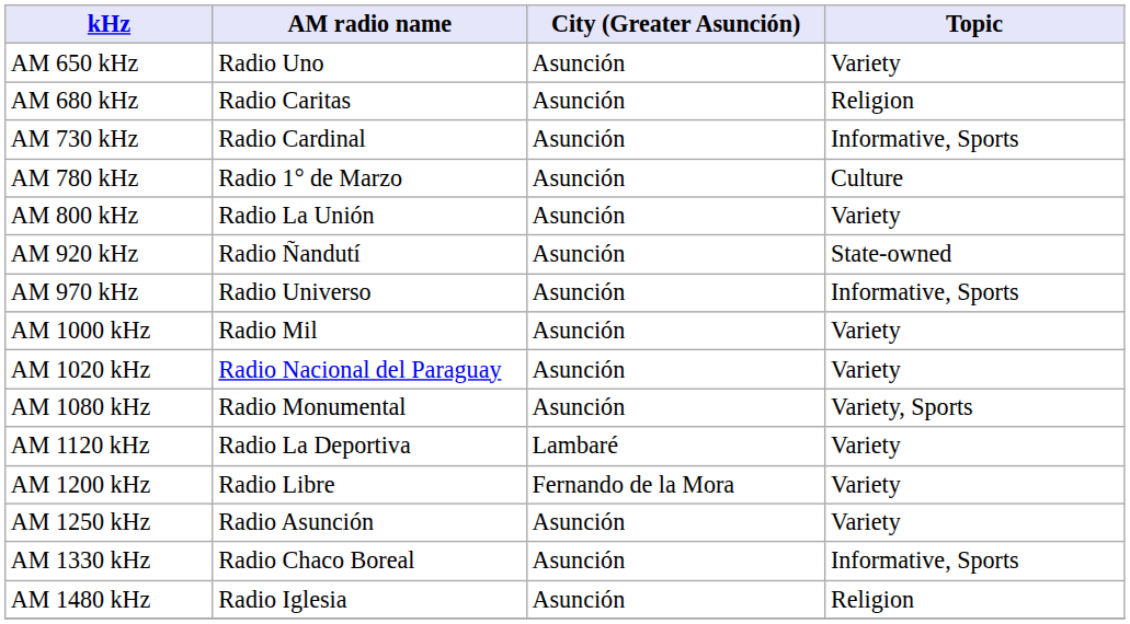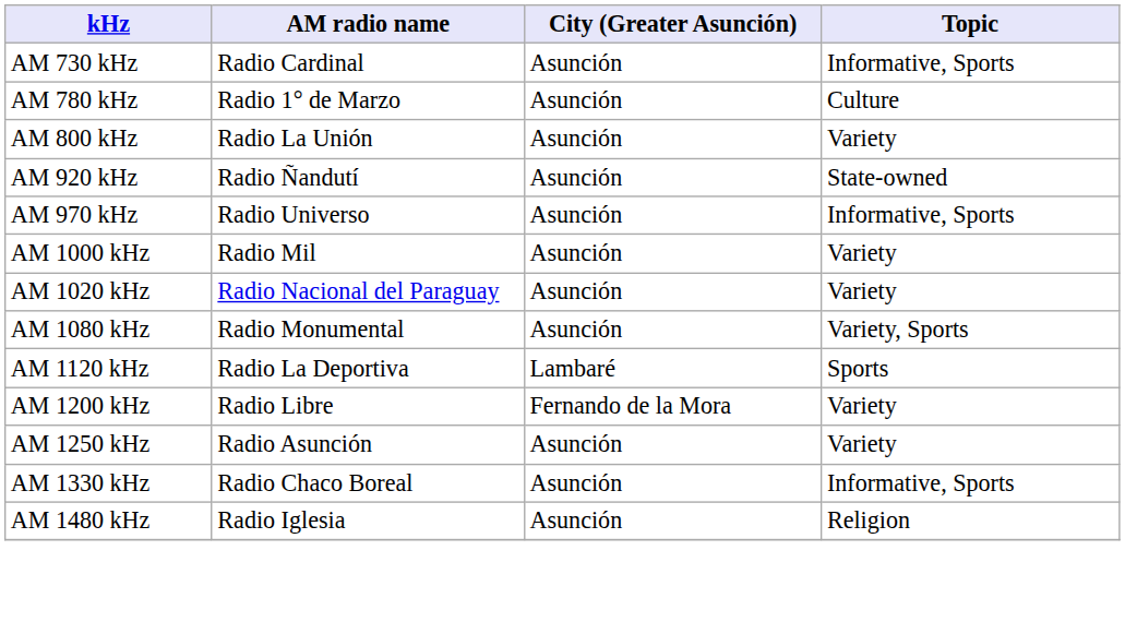- row: AM 650 kHz | Radio Uno | Asunción | Variety
- row: AM 680 kHz | Radio Caritas | Asunción | Religion
AM 1120 kHz | Topic: Variety -> Sports
